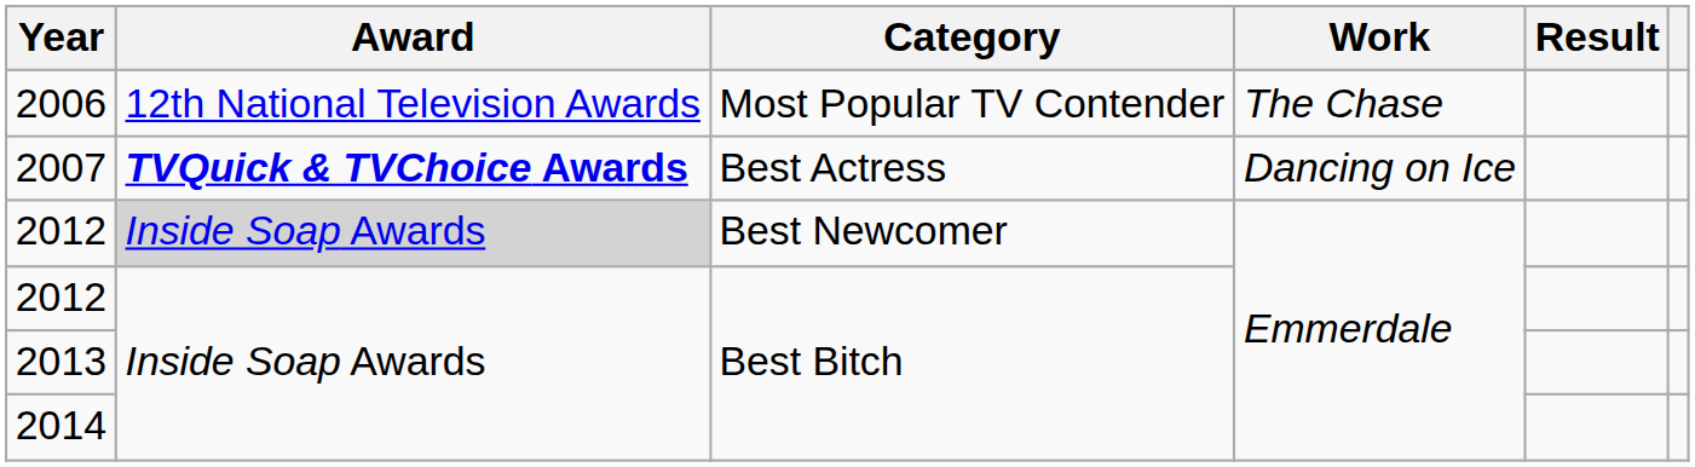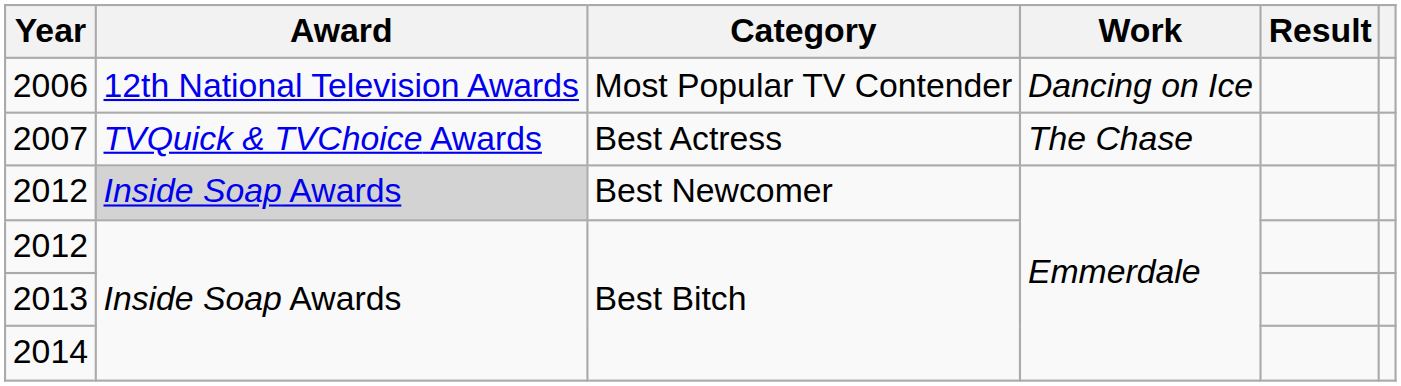2006 | Work: The Chase -> Dancing on Ice
2007 | Award: bold -> normal
2007 | Work: Dancing on Ice -> The Chase
